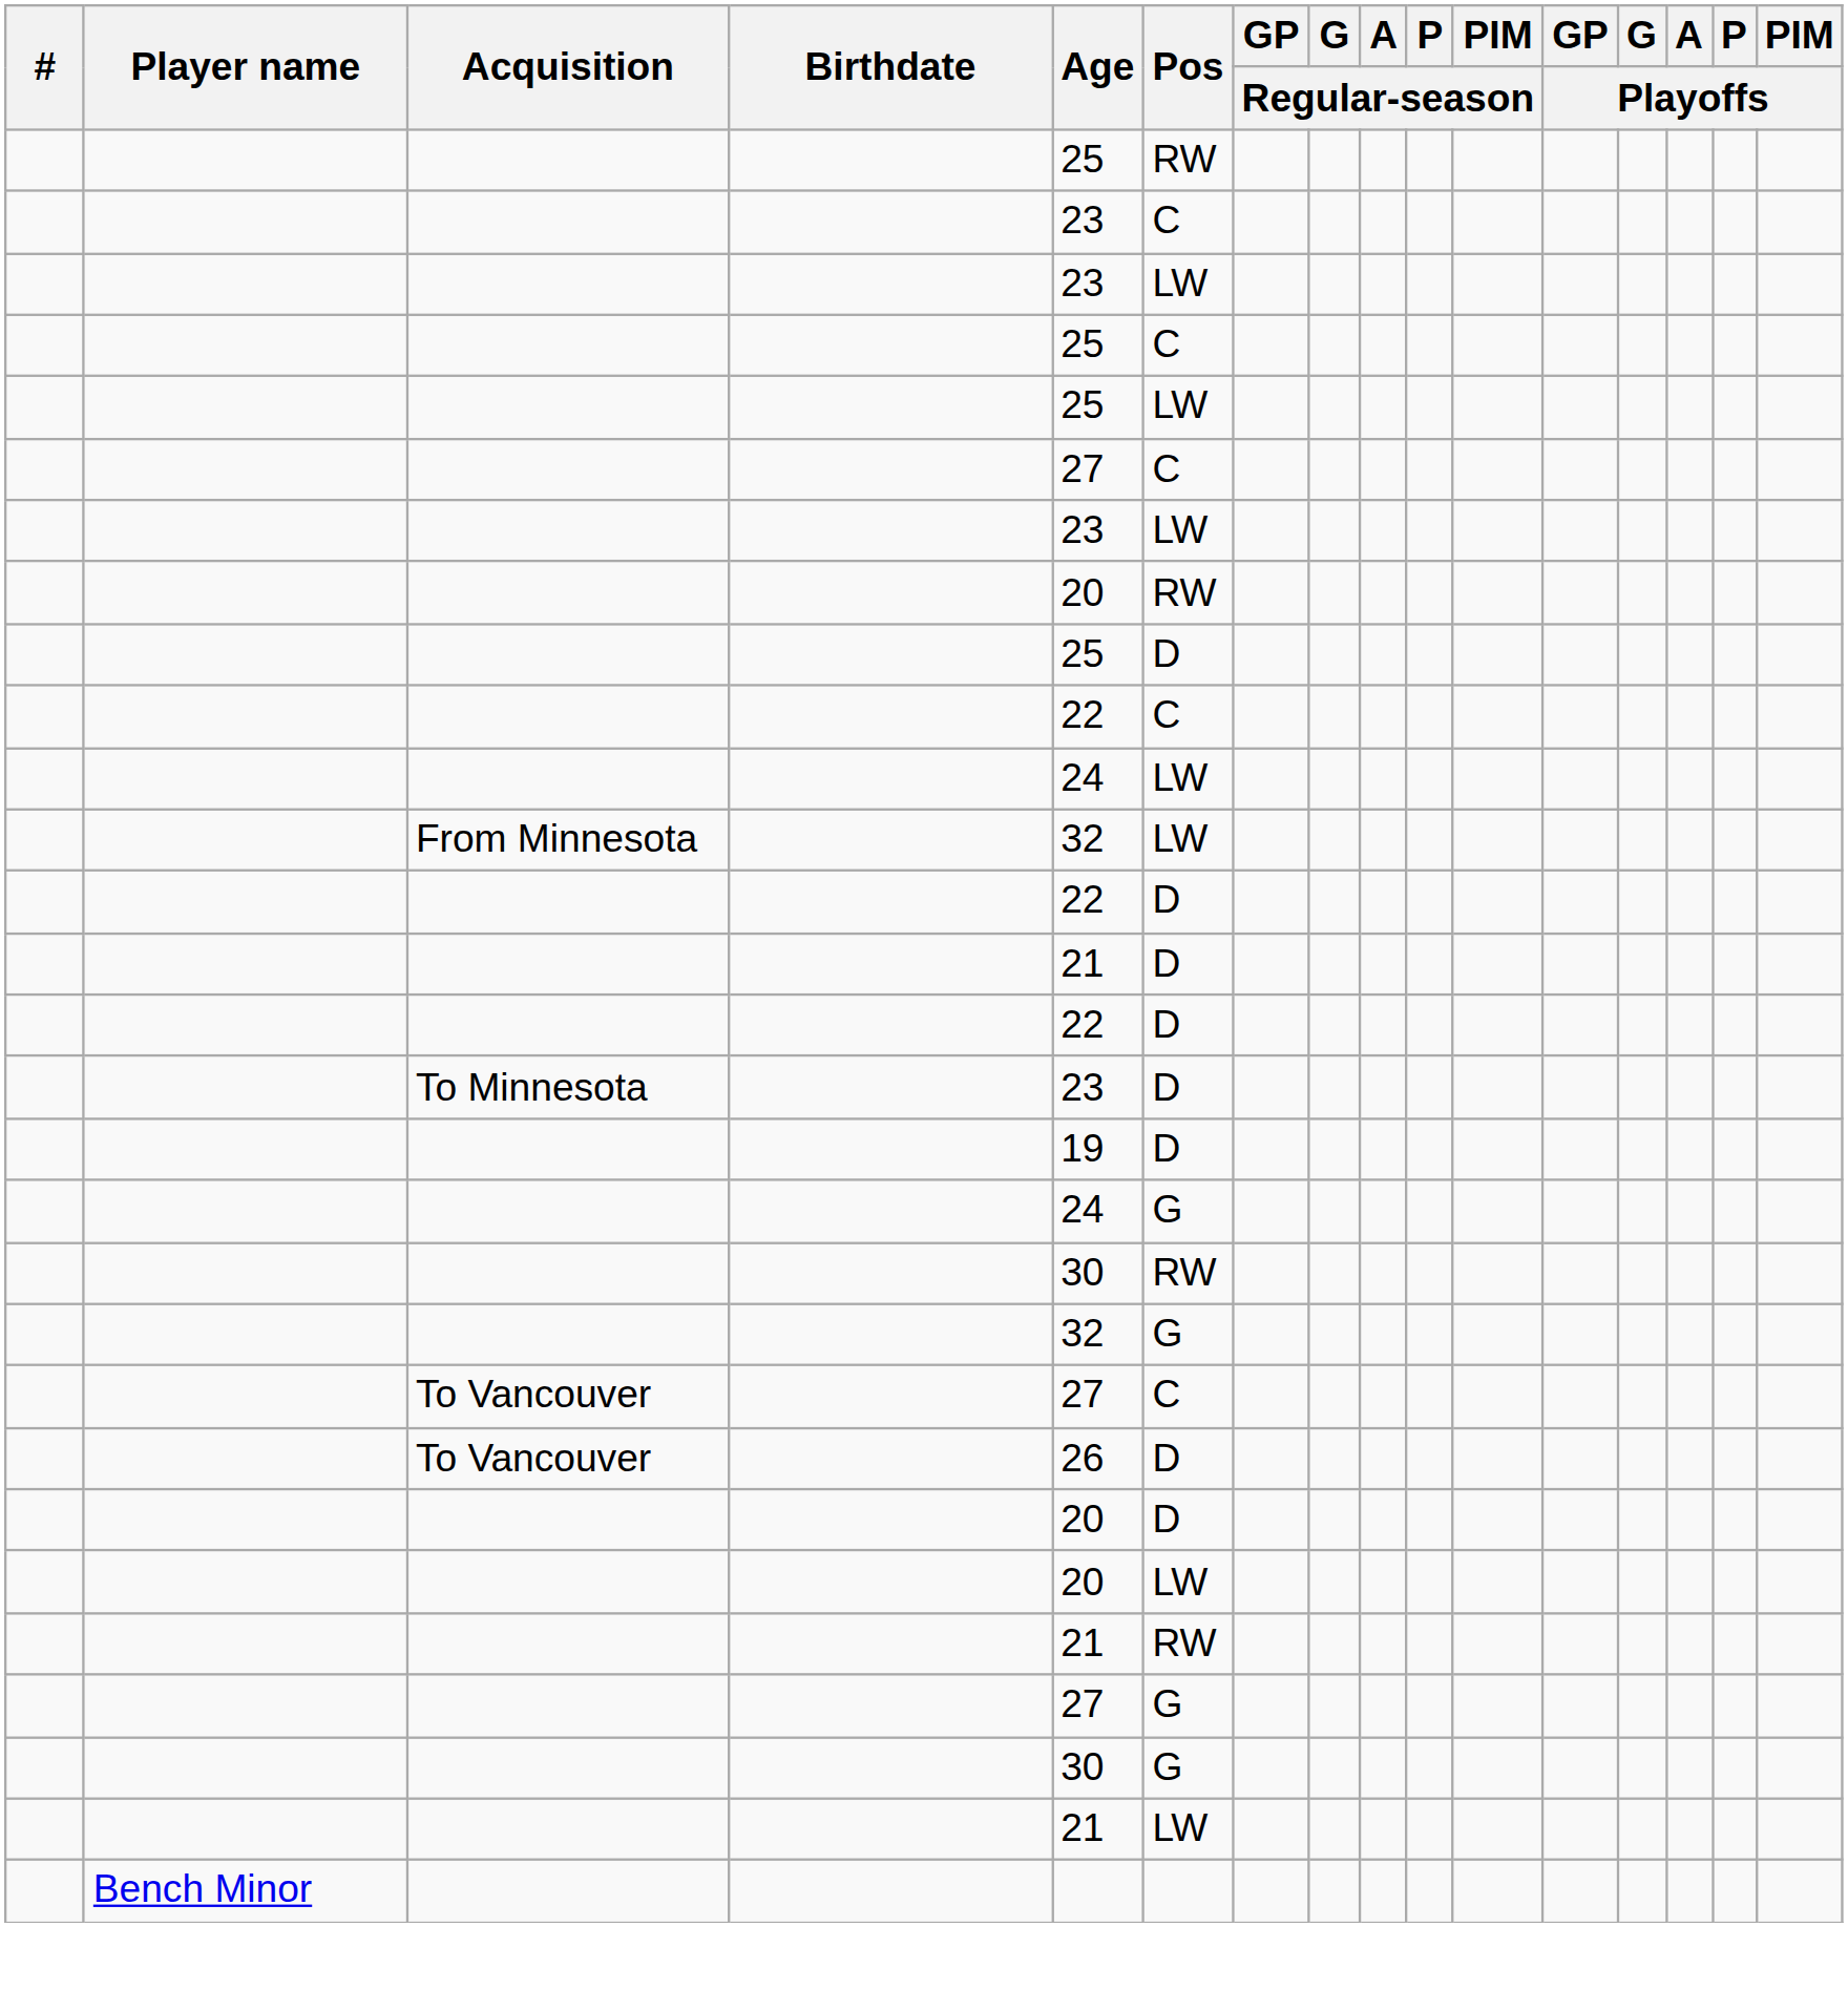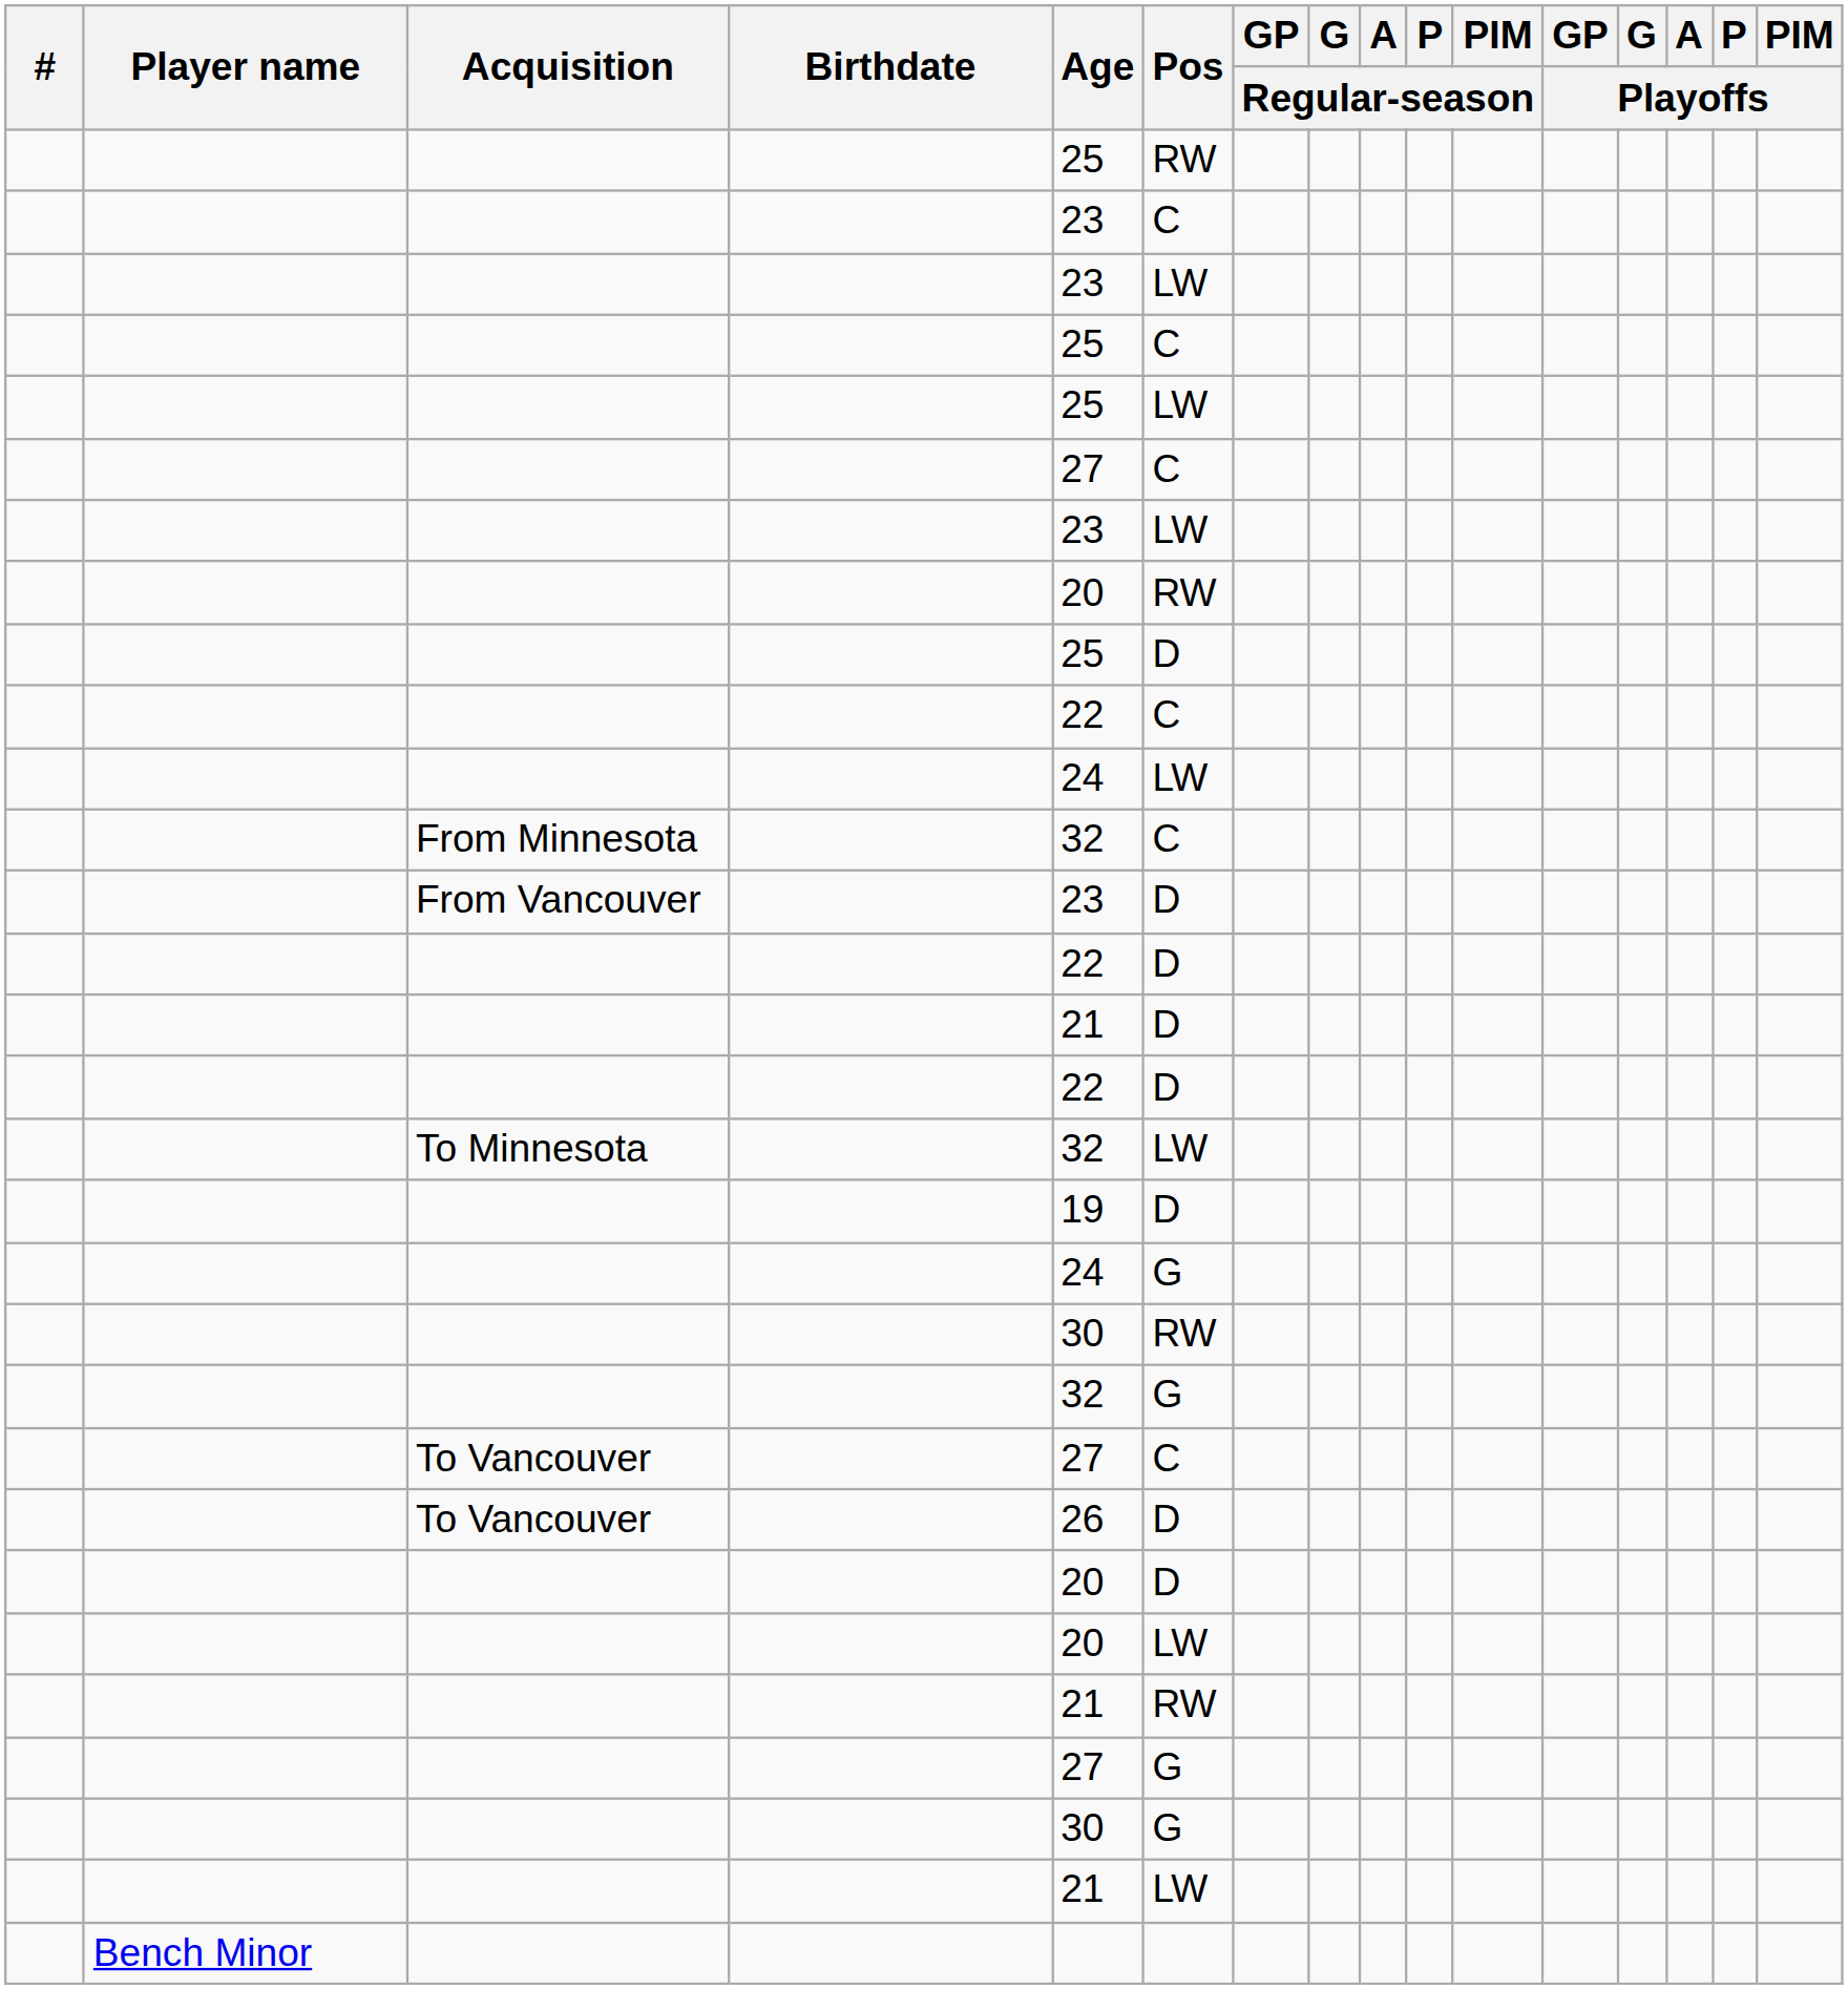From Minnesota | Pos: LW -> C
+ row: From Vancouver | 23 | D
To Minnesota | Age: 23 -> 32
To Minnesota | Pos: D -> LW
